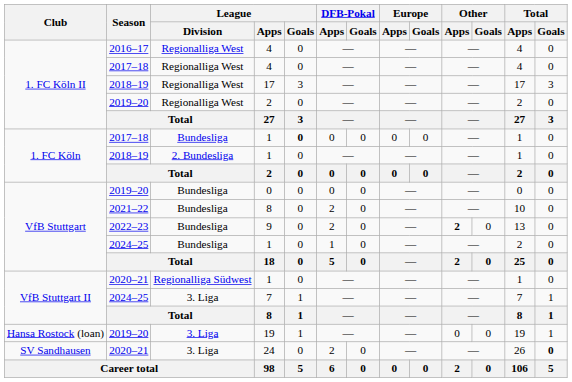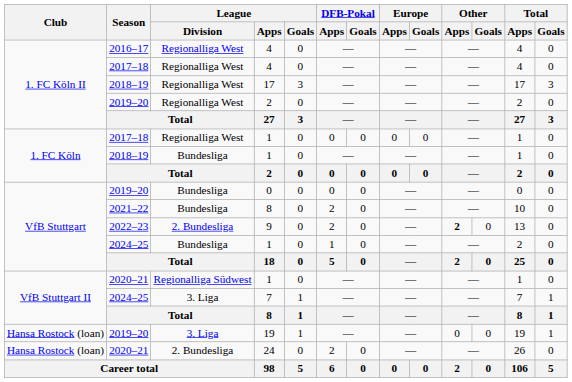2017–18 / 1 | League / Division: Bundesliga -> Regionalliga West
2017–18 / 1 | League / Goals: bold -> normal
2018–19 / 1 | League / Division: 2. Bundesliga -> Bundesliga
9 | League / Division: Bundesliga -> 2. Bundesliga
24 | Club: SV Sandhausen -> Hansa Rostock (loan)
24 | League / Division: 3. Liga -> 2. Bundesliga
24 | Total / Goals: bold -> normal
